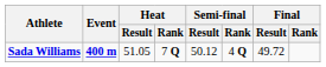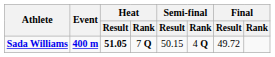Sada Williams | Heat / Result: normal -> bold
Sada Williams | Semi-final / Result: 50.12 -> 50.15
